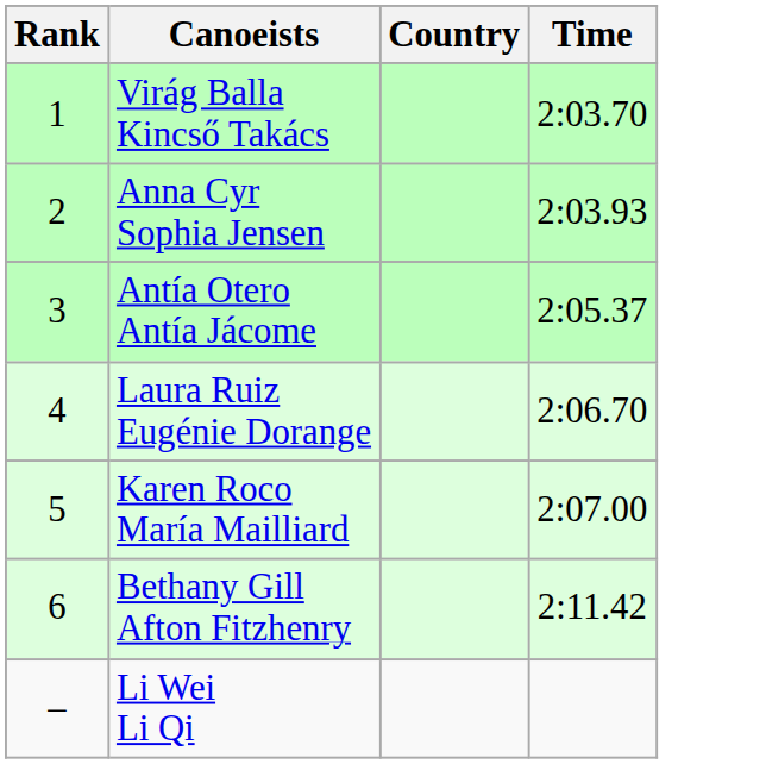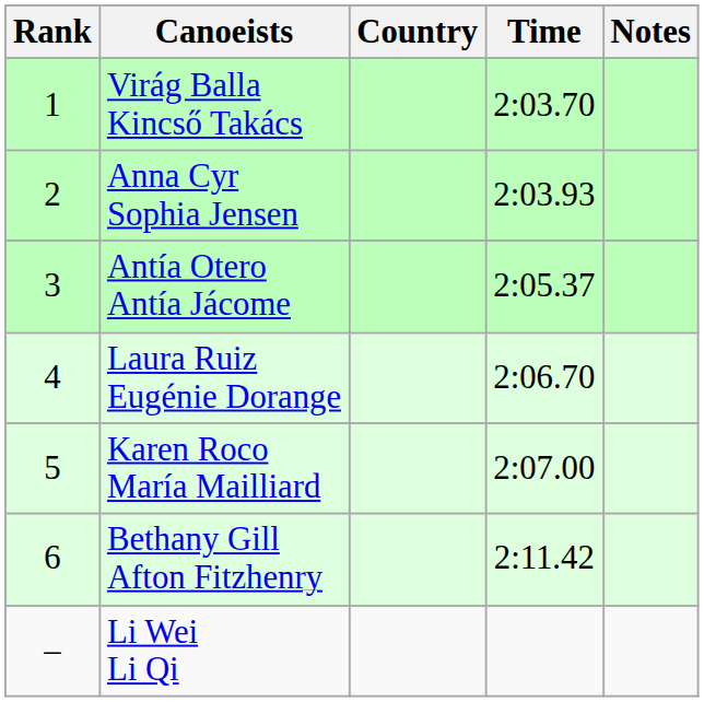+ column: Notes
